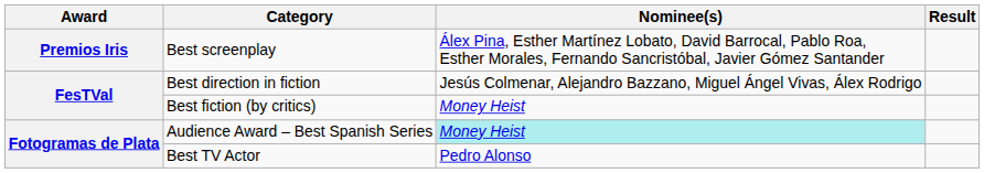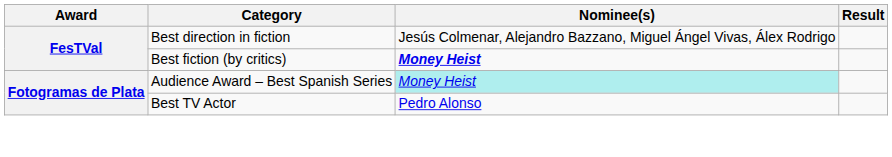- row: Premios Iris | Best screenplay | Álex Pina, Esther Martínez Lobato, David Barrocal, Pablo Roa, Esther Morales, Fernando Sancristóbal, Javier Gómez Santander
Best fiction (by critics) | Nominee(s): normal -> bold
